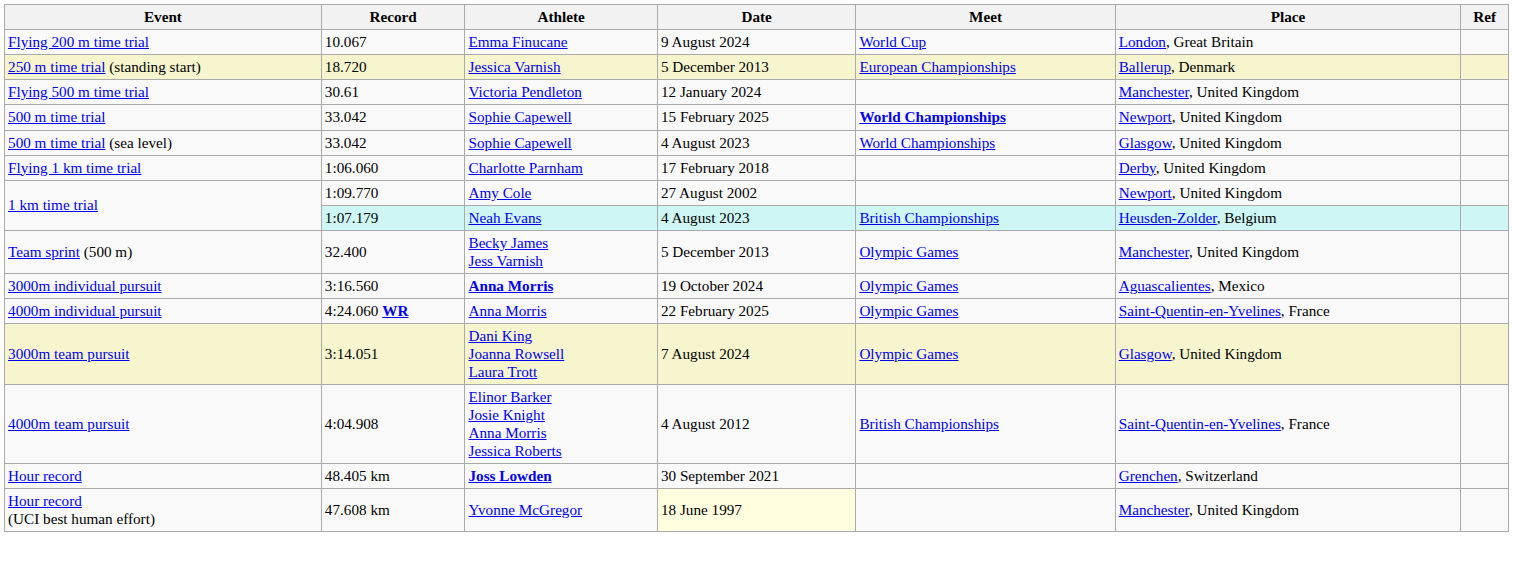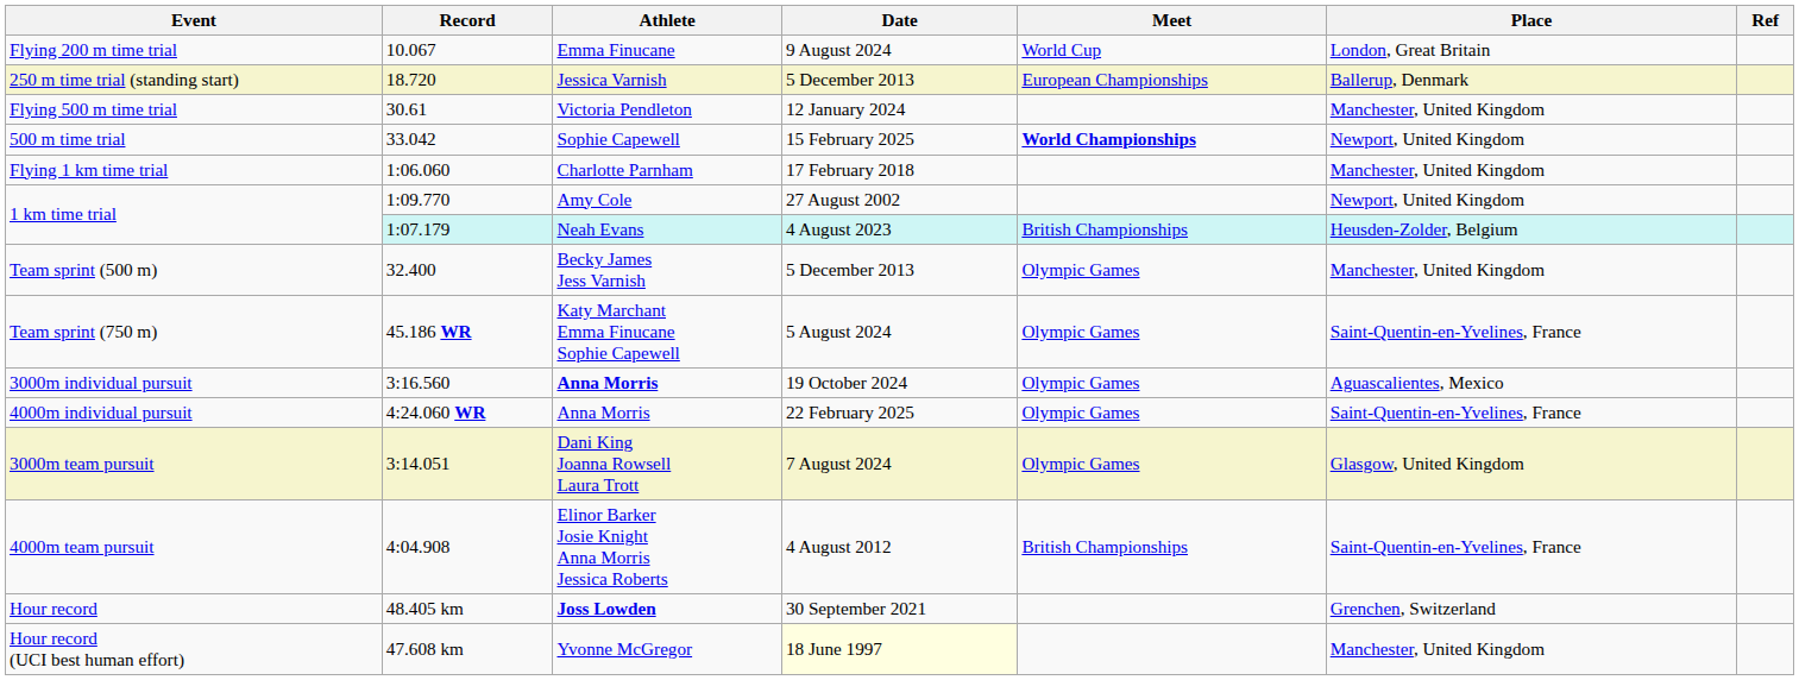- row: 500 m time trial (sea level) | 33.042 | Sophie Capewell | 4 August 2023 | World Championships | Glasgow, United Kingdom
Flying 1 km time trial | Place: Derby, United Kingdom -> Manchester, United Kingdom
+ row: Team sprint (750 m) | 45.186 WR | Katy Marchant Emma Finucane Sophie Capewell | 5 August 2024 | Olympic Games | Saint-Quentin-en-Yvelines, France
